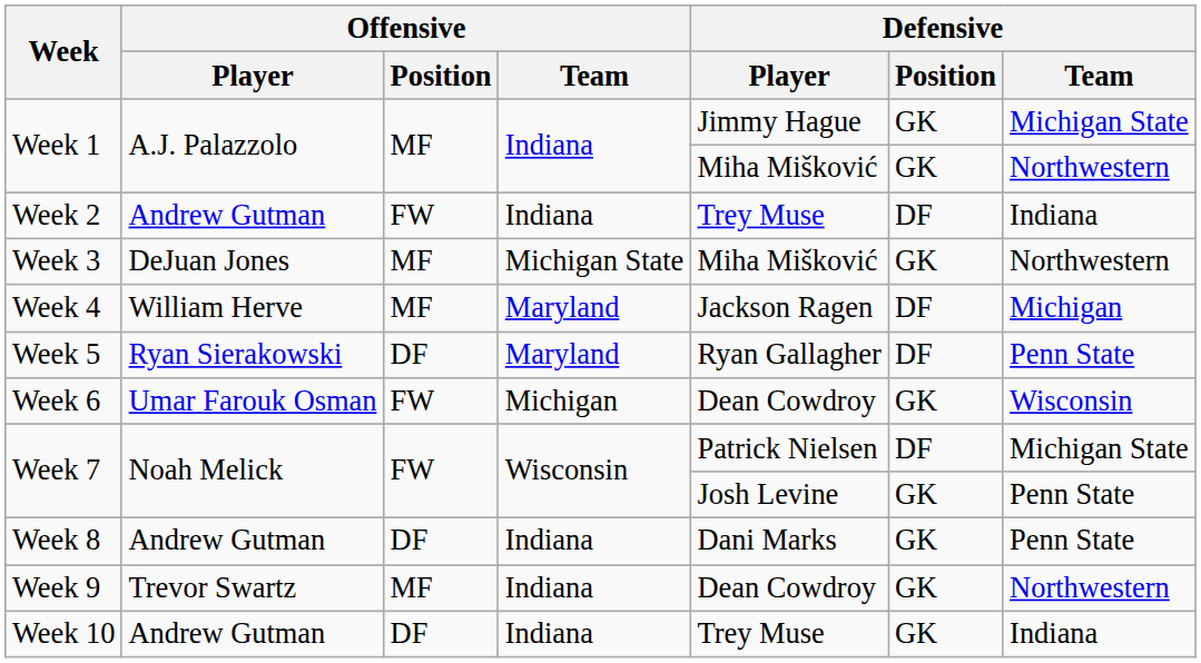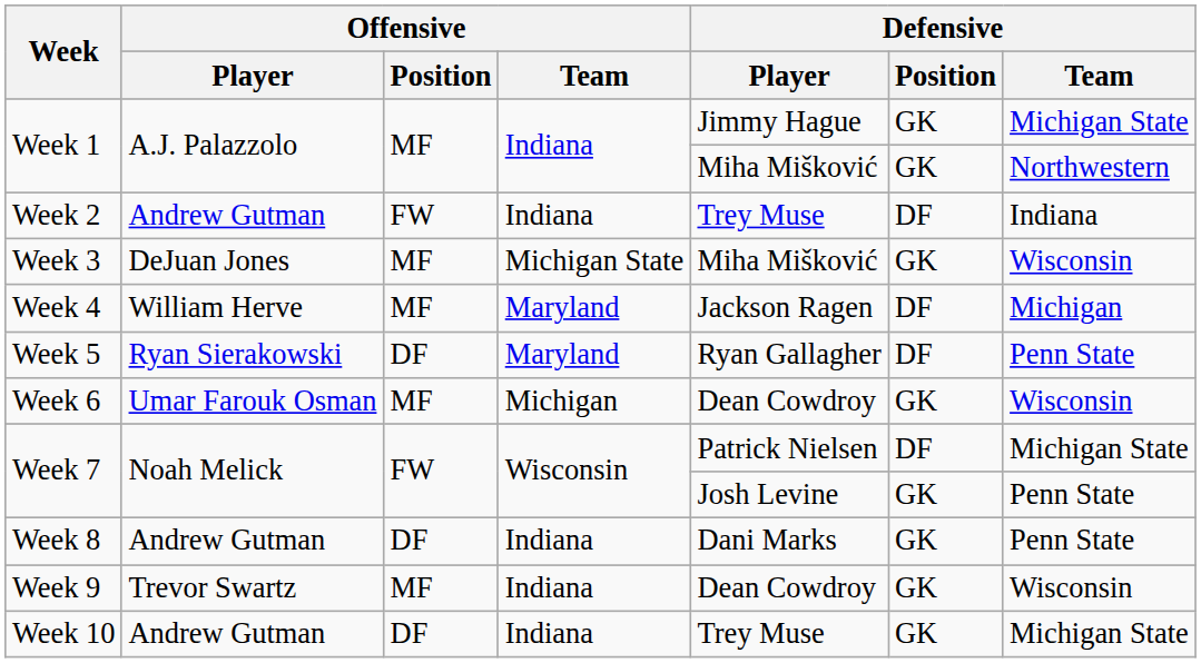Week 3 | Defensive / Team: Northwestern -> Wisconsin
Week 6 | Offensive / Position: FW -> MF
Week 9 | Defensive / Team: Northwestern -> Wisconsin
Week 10 | Defensive / Team: Indiana -> Michigan State
